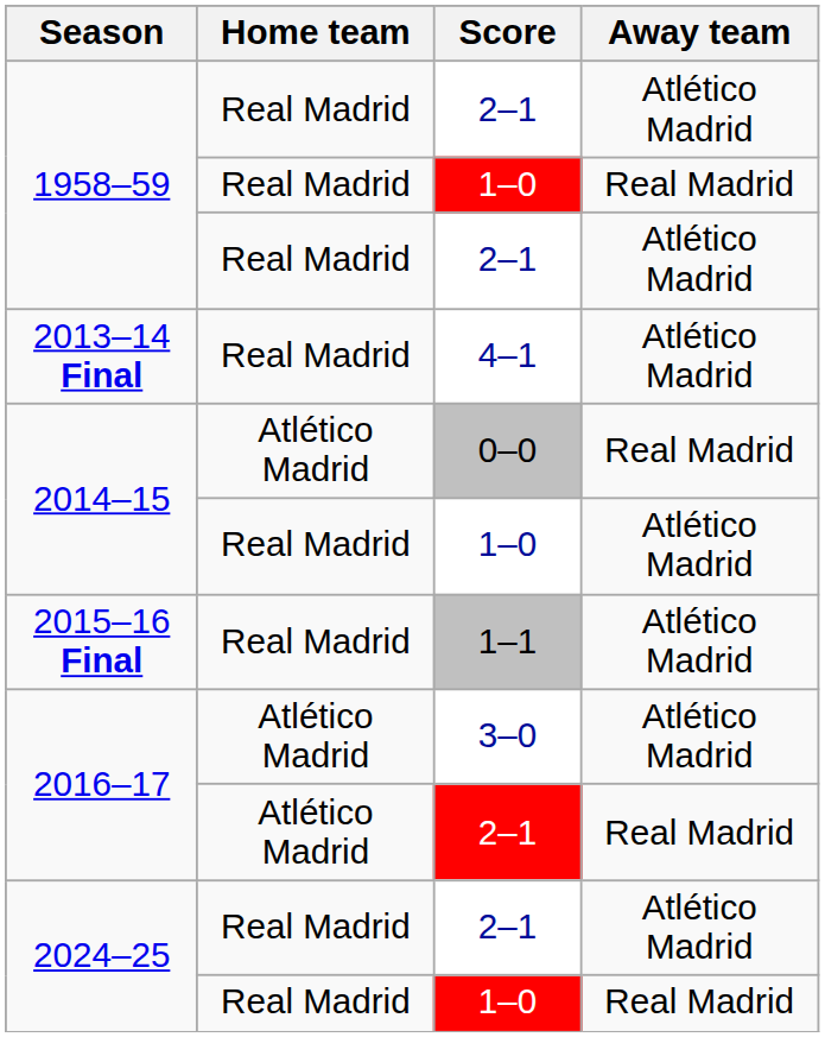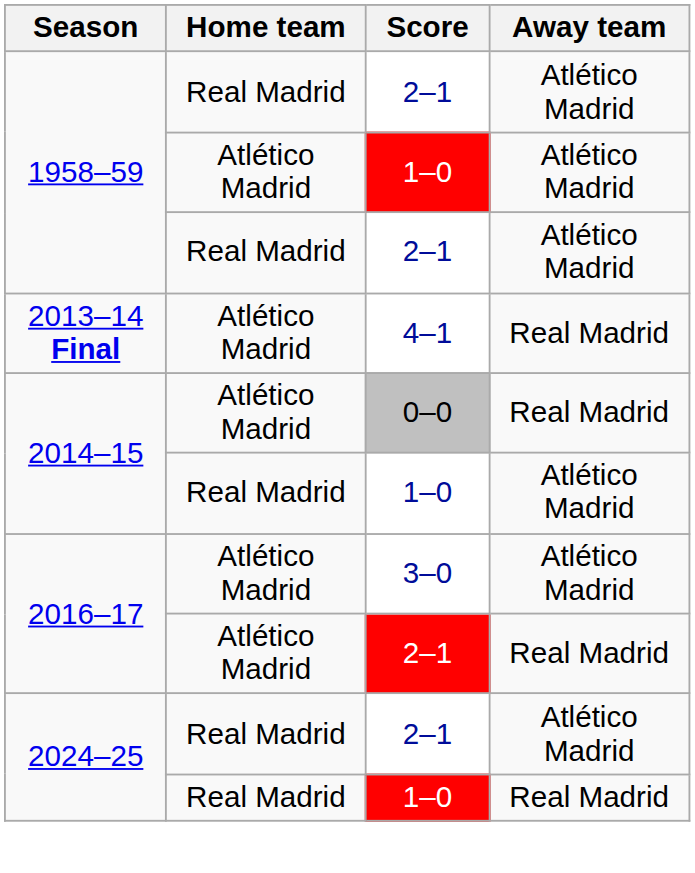1958–59 / 1–0 | Home team: Real Madrid -> Atlético Madrid
1958–59 / 1–0 | Away team: Real Madrid -> Atlético Madrid
2013–14 Final | Home team: Real Madrid -> Atlético Madrid
2013–14 Final | Away team: Atlético Madrid -> Real Madrid
- row: 2015–16 Final | Real Madrid | 1–1 | Atlético Madrid
